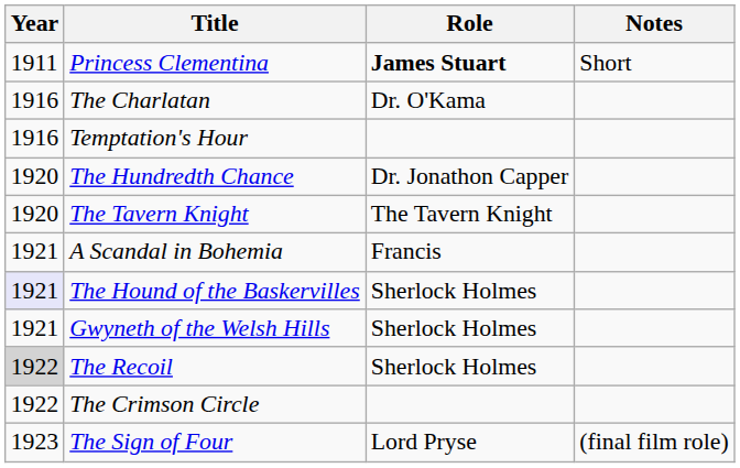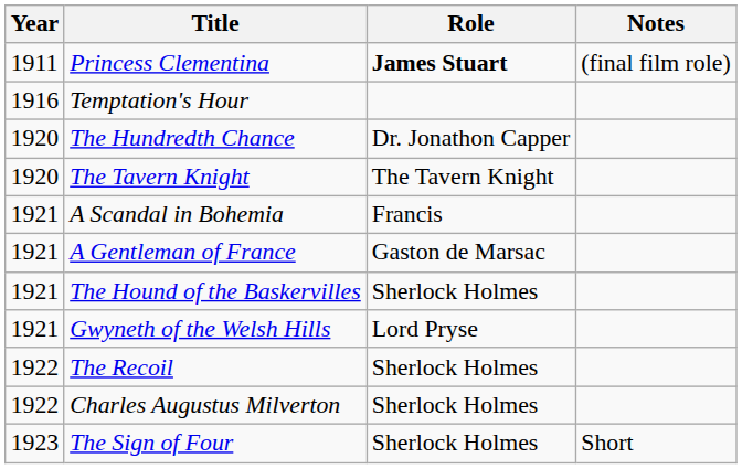Princess Clementina | Notes: Short -> (final film role)
- row: 1916 | The Charlatan | Dr. O'Kama
+ row: 1921 | A Gentleman of France | Gaston de Marsac
The Hound of the Baskervilles | Year: lavender background -> no background
Gwyneth of the Welsh Hills | Role: Sherlock Holmes -> Lord Pryse
The Recoil | Year: lightgrey background -> no background
+ row: 1922 | Charles Augustus Milverton | Sherlock Holmes
- row: 1922 | The Crimson Circle
The Sign of Four | Role: Lord Pryse -> Sherlock Holmes
The Sign of Four | Notes: (final film role) -> Short
